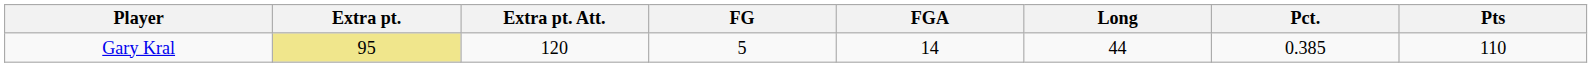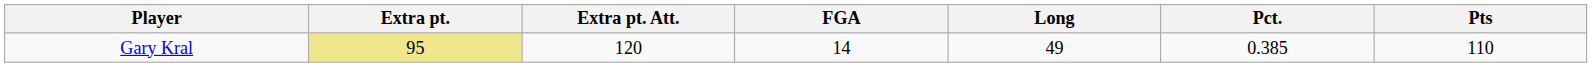- column: FG | 5
Gary Kral | Long: 44 -> 49
